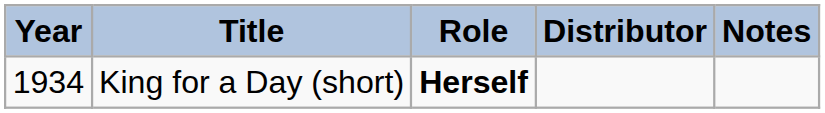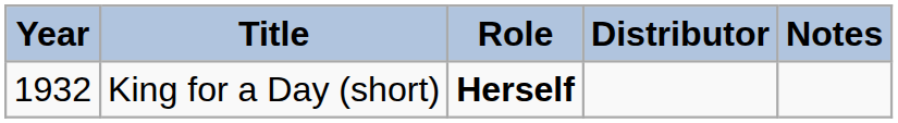King for a Day (short) | Year: 1934 -> 1932
